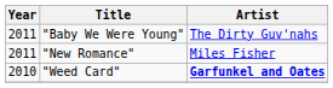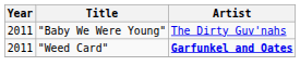- row: 2011 | "New Romance" | Miles Fisher
"Weed Card" | Year: 2010 -> 2011
